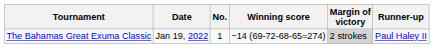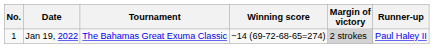columns swapped: No. <-> Tournament
